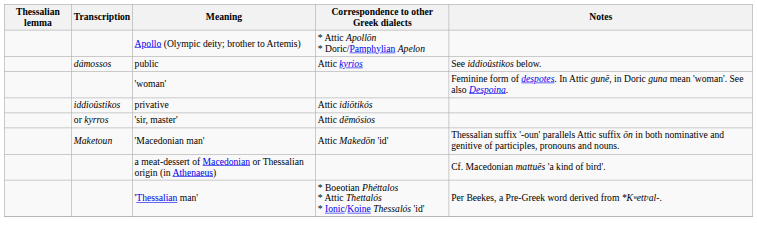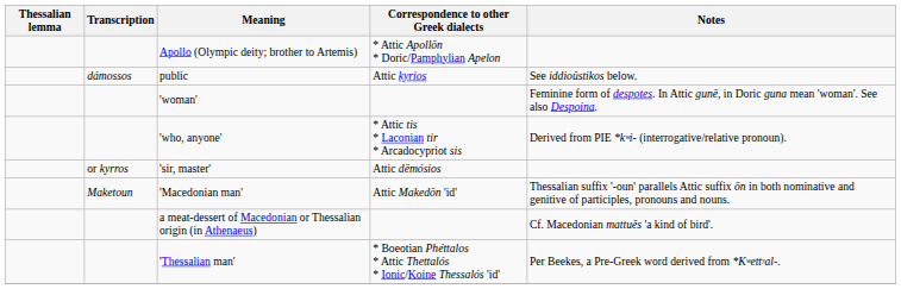- row: iddioûstikos | privative | Attic idiōtikós
+ row: 'who, anyone' | * Attic tis * Laconian tir * Arcadocypriot sis | Derived from PIE *kʷi- (interrogative/relative pronoun).
